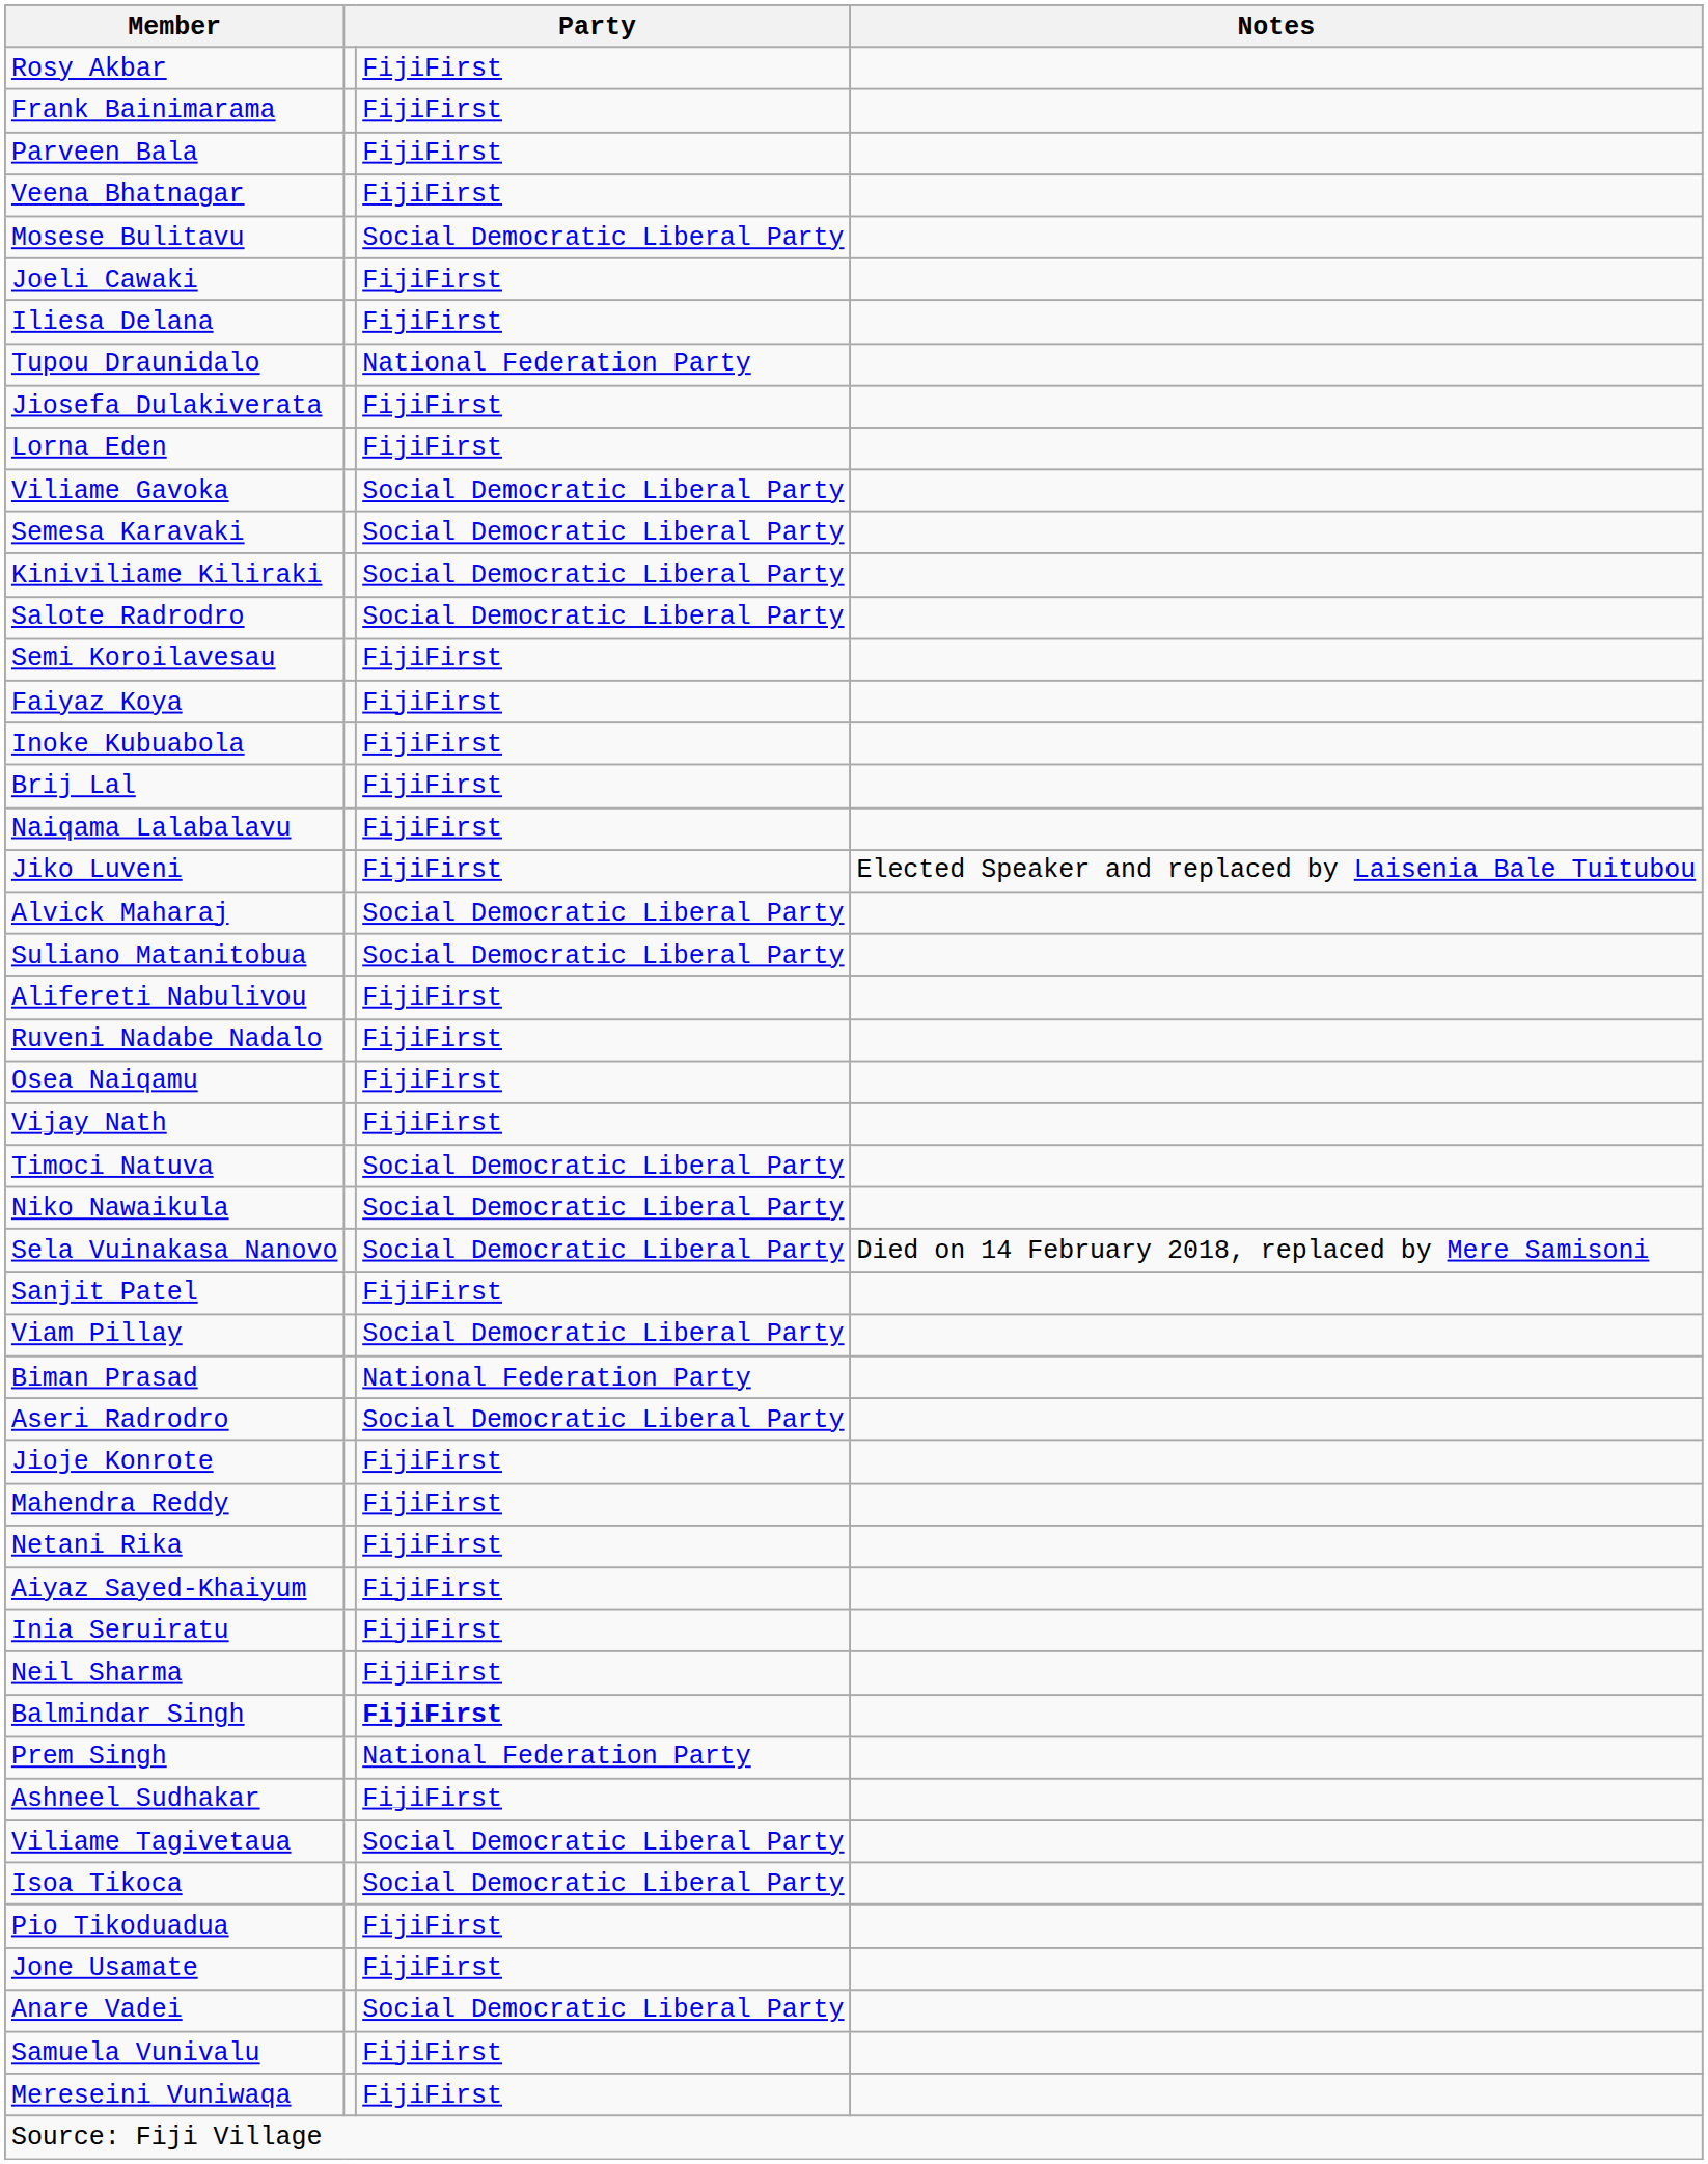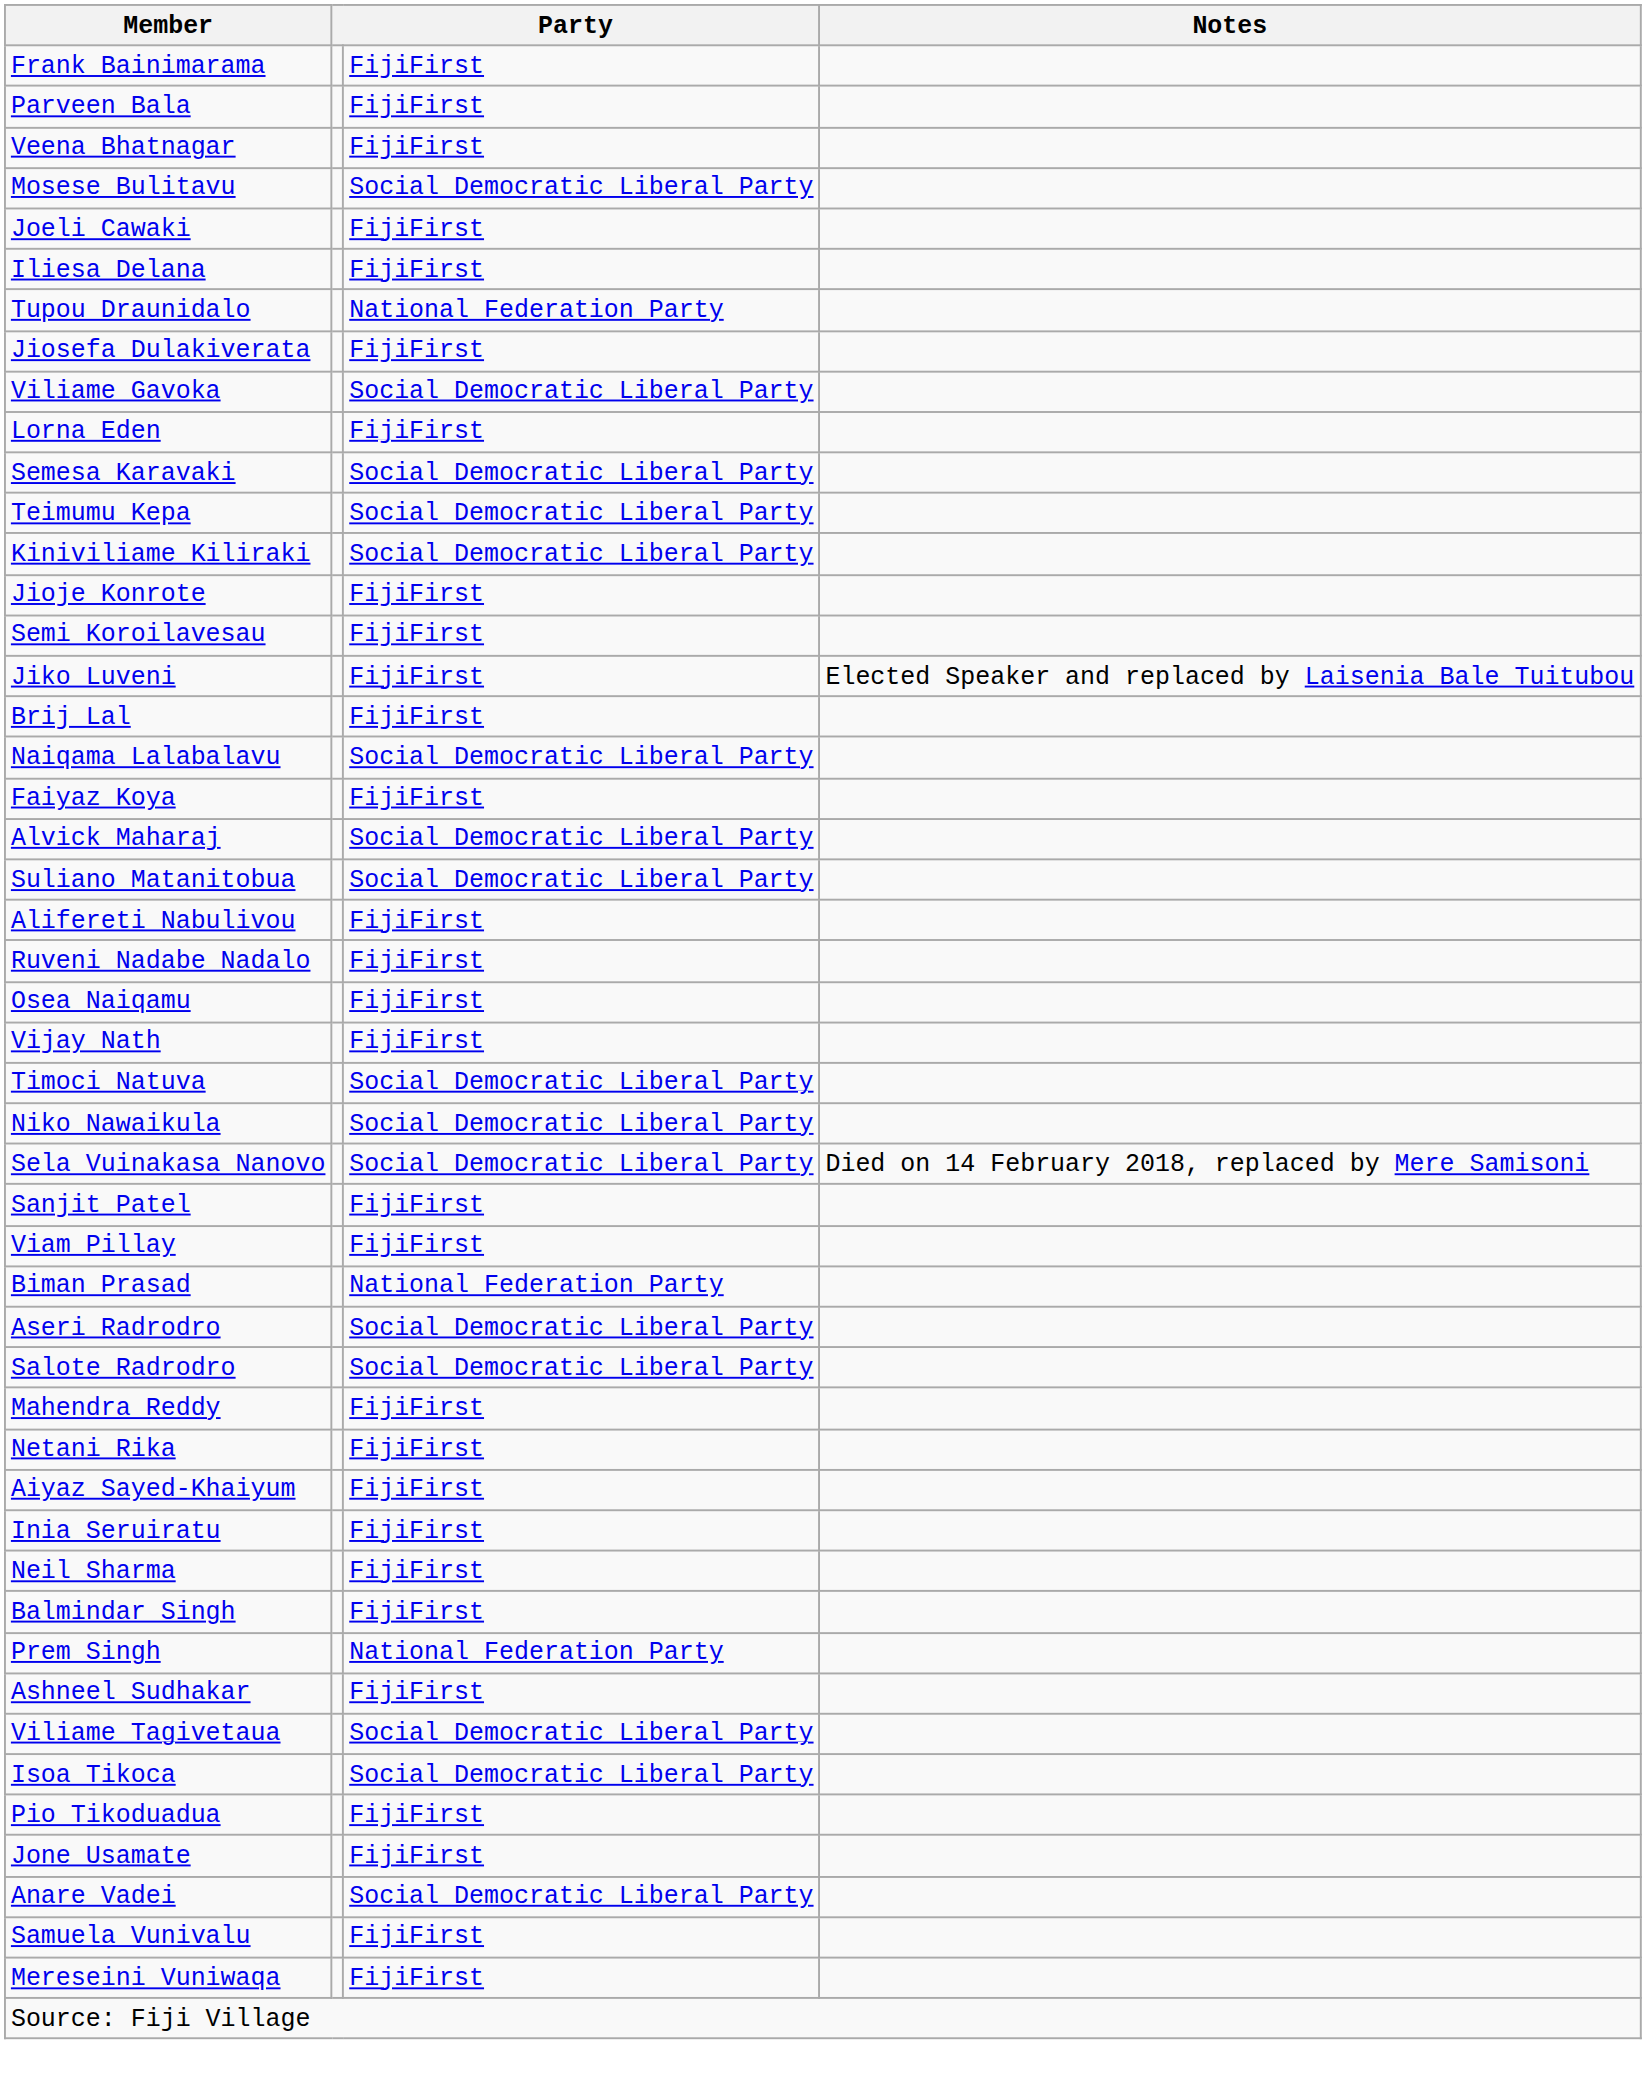- row: Rosy Akbar | FijiFirst
rows swapped: Lorna Eden <-> Viliame Gavoka
+ row: Teimumu Kepa | Social Democratic Liberal Party
rows swapped: Jioje Konrote <-> Salote Radrodro
rows swapped: Faiyaz Koya <-> Jiko Luveni
- row: Inoke Kubuabola | FijiFirst
Naiqama Lalabalavu | column 3: FijiFirst -> Social Democratic Liberal Party
Viam Pillay | column 3: Social Democratic Liberal Party -> FijiFirst
Balmindar Singh | column 3: bold -> normal
